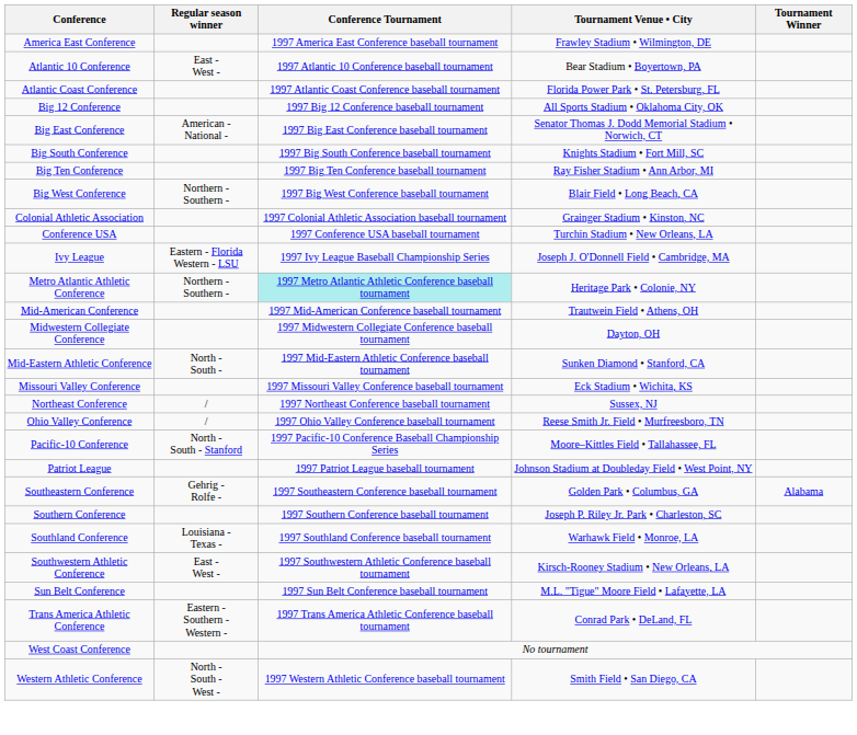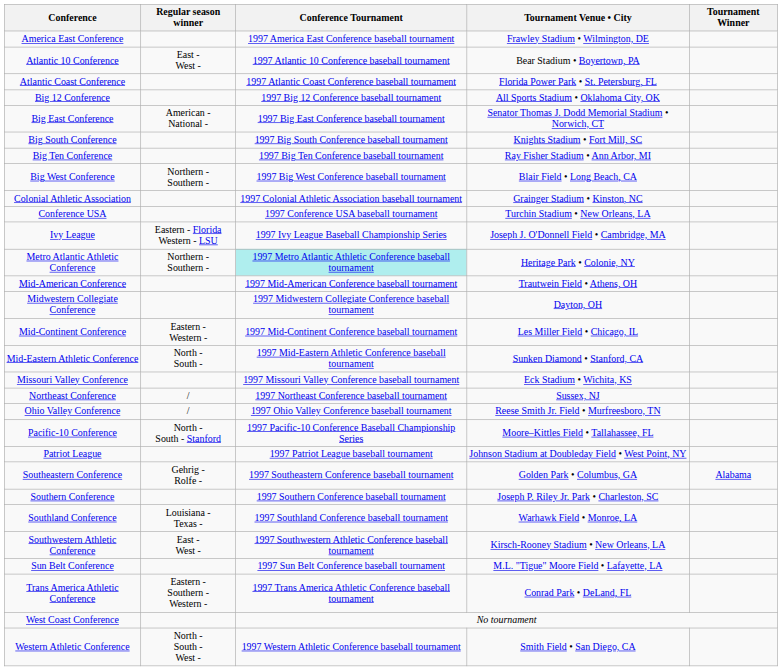+ row: Mid-Continent Conference | Eastern - Western - | 1997 Mid-Continent Conference baseball tournament | Les Miller Field • Chicago, IL
